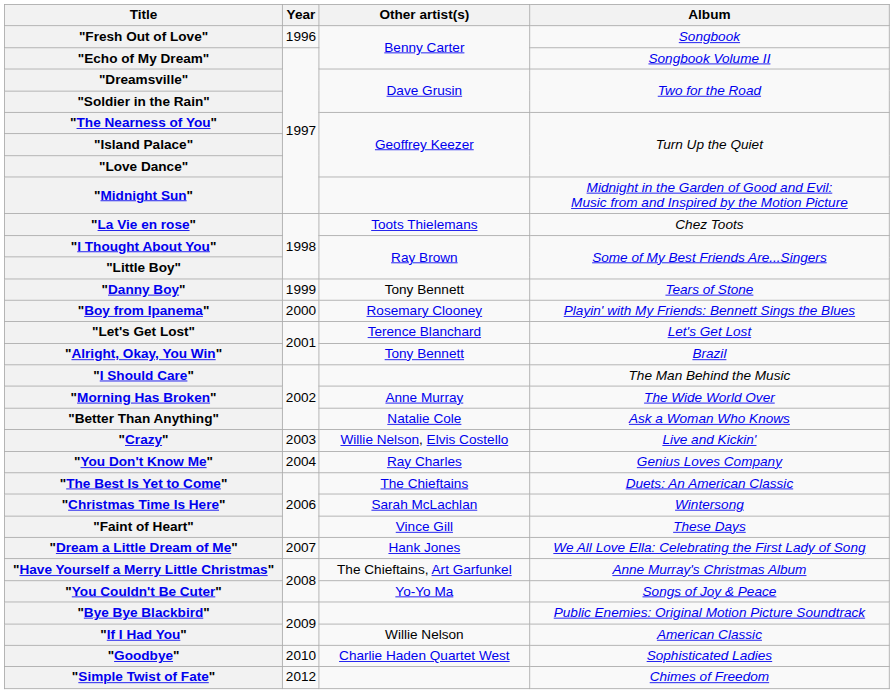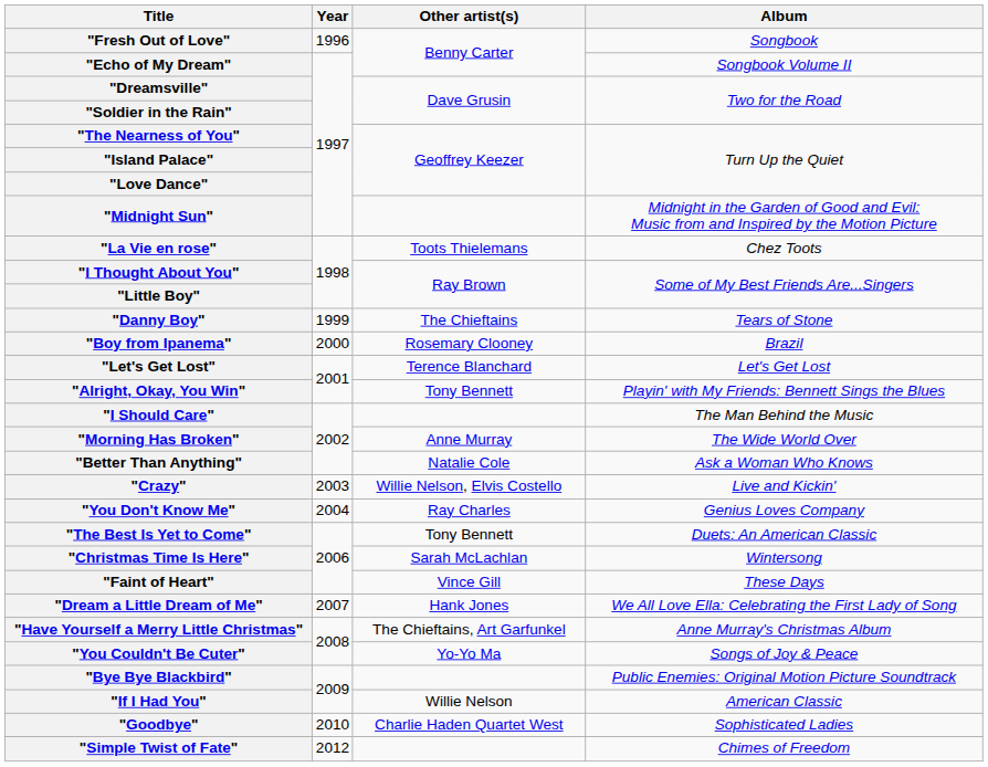"Danny Boy" | Other artist(s): Tony Bennett -> The Chieftains
"Boy from Ipanema" | Album: Playin' with My Friends: Bennett Sings the Blues -> Brazil
"Alright, Okay, You Win" | Album: Brazil -> Playin' with My Friends: Bennett Sings the Blues
"The Best Is Yet to Come" | Other artist(s): The Chieftains -> Tony Bennett
